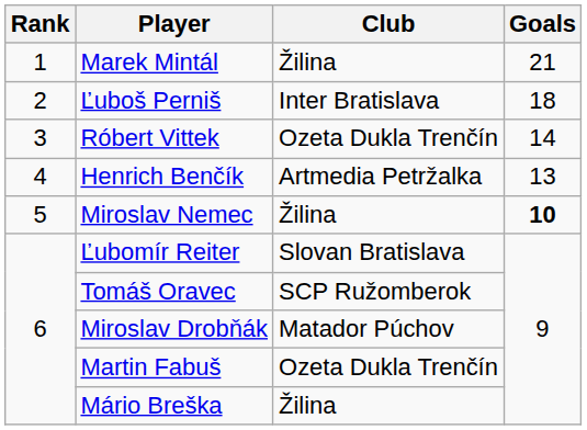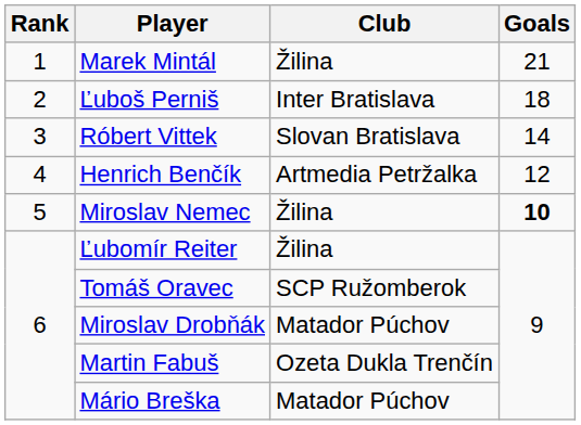Róbert Vittek | Club: Ozeta Dukla Trenčín -> Slovan Bratislava
Henrich Benčík | Goals: 13 -> 12
Ľubomír Reiter | Club: Slovan Bratislava -> Žilina
Mário Breška | Club: Žilina -> Matador Púchov
